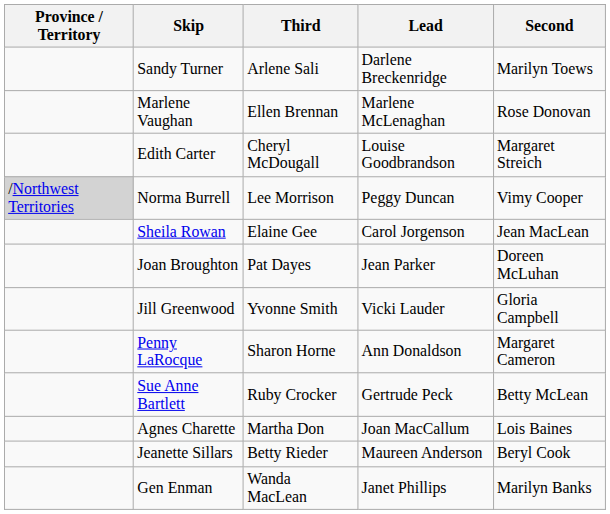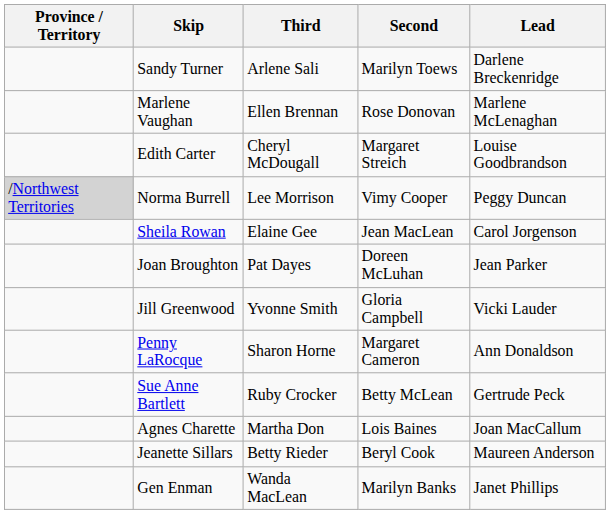columns swapped: Second <-> Lead
